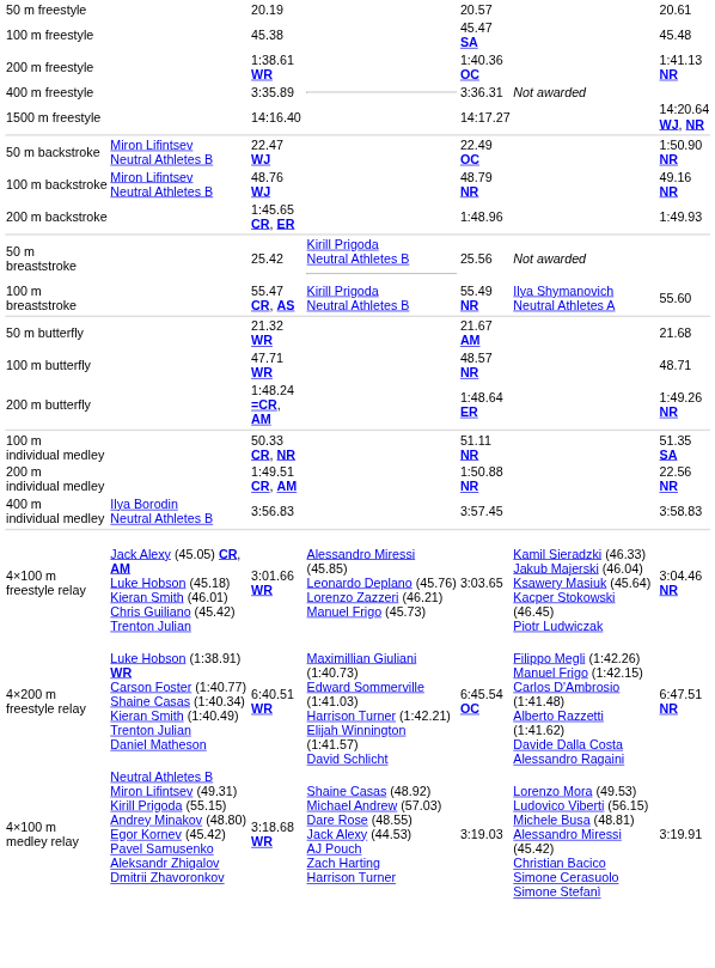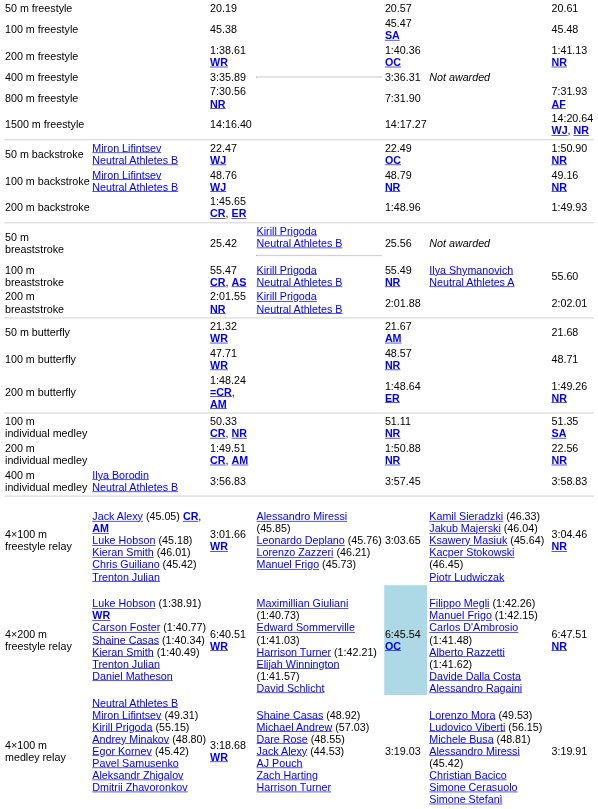+ row: 800 m freestyle | 7:30.56 NR | 7:31.90 | 7:31.93 AF
+ row: 200 m breaststroke | 2:01.55 NR | Kirill Prigoda Neutral Athletes B | 2:01.88 | 2:02.01
4×200 m freestyle relay | column 5: no background -> lightblue background
